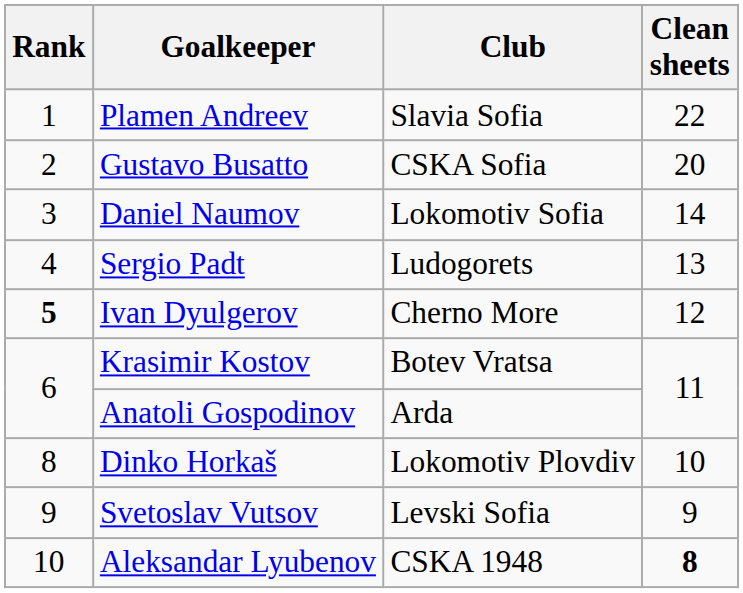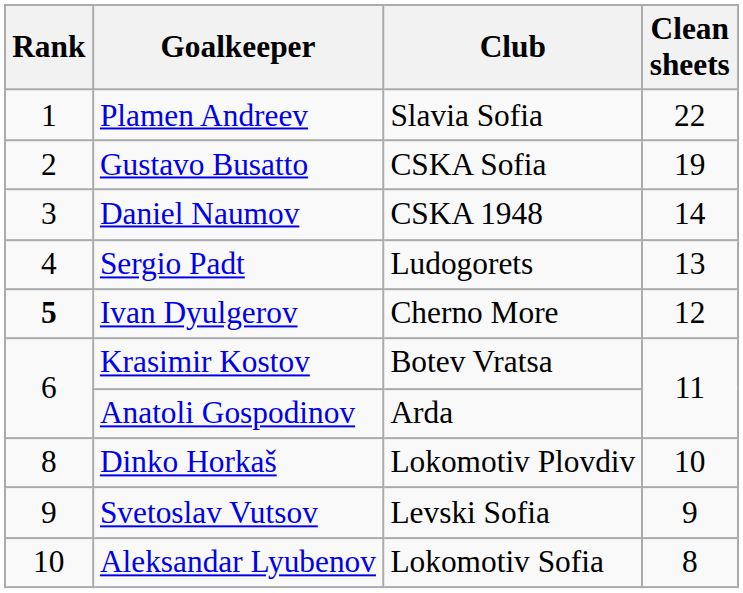Gustavo Busatto | Clean sheets: 20 -> 19
Daniel Naumov | Club: Lokomotiv Sofia -> CSKA 1948
Aleksandar Lyubenov | Club: CSKA 1948 -> Lokomotiv Sofia
Aleksandar Lyubenov | Clean sheets: bold -> normal
